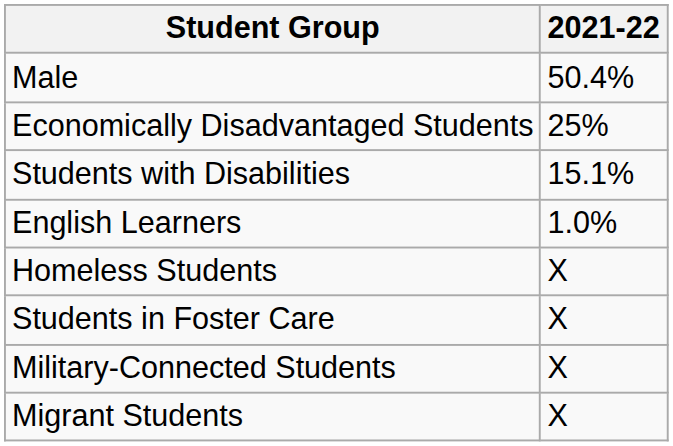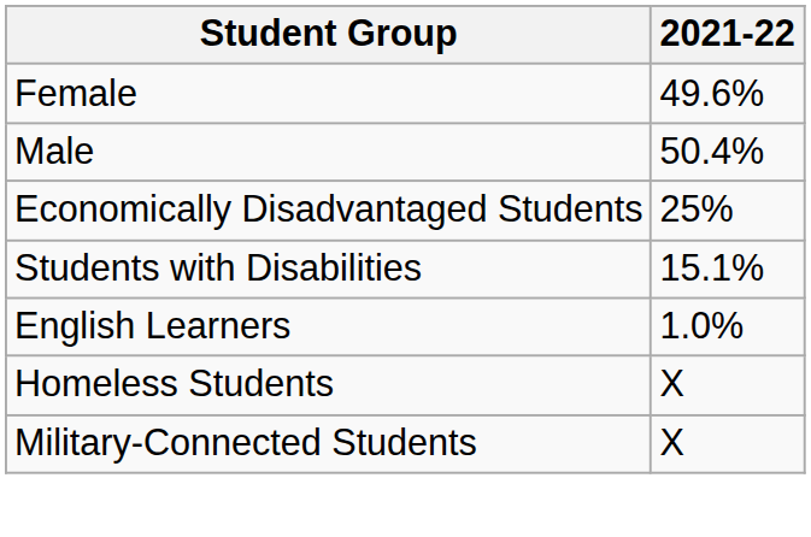+ row: Female | 49.6%
- row: Students in Foster Care | X
- row: Migrant Students | X
